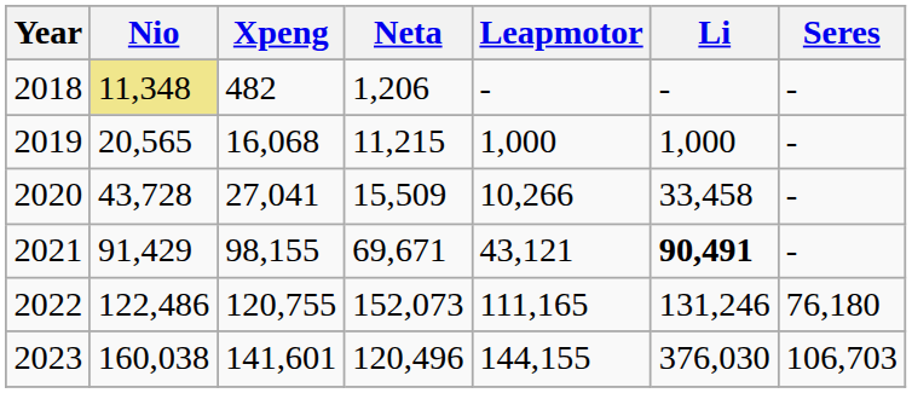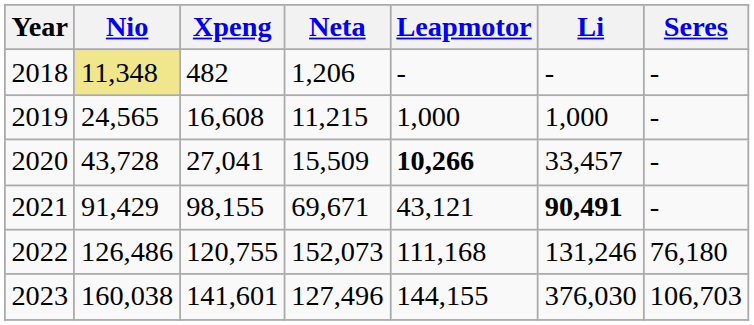2019 | Nio: 20,565 -> 24,565
2019 | Xpeng: 16,068 -> 16,608
2020 | Leapmotor: normal -> bold
2020 | Li: 33,458 -> 33,457
2022 | Nio: 122,486 -> 126,486
2022 | Leapmotor: 111,165 -> 111,168
2023 | Neta: 120,496 -> 127,496
